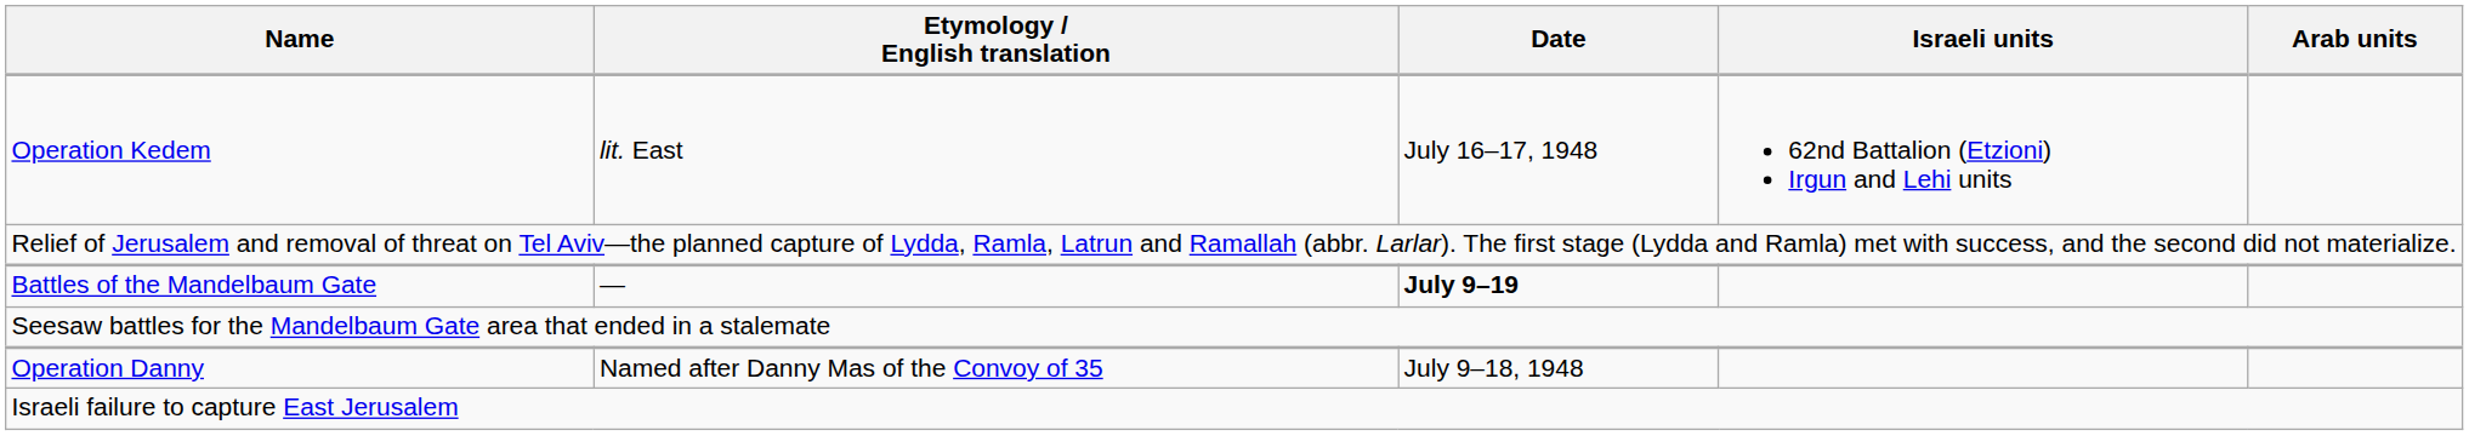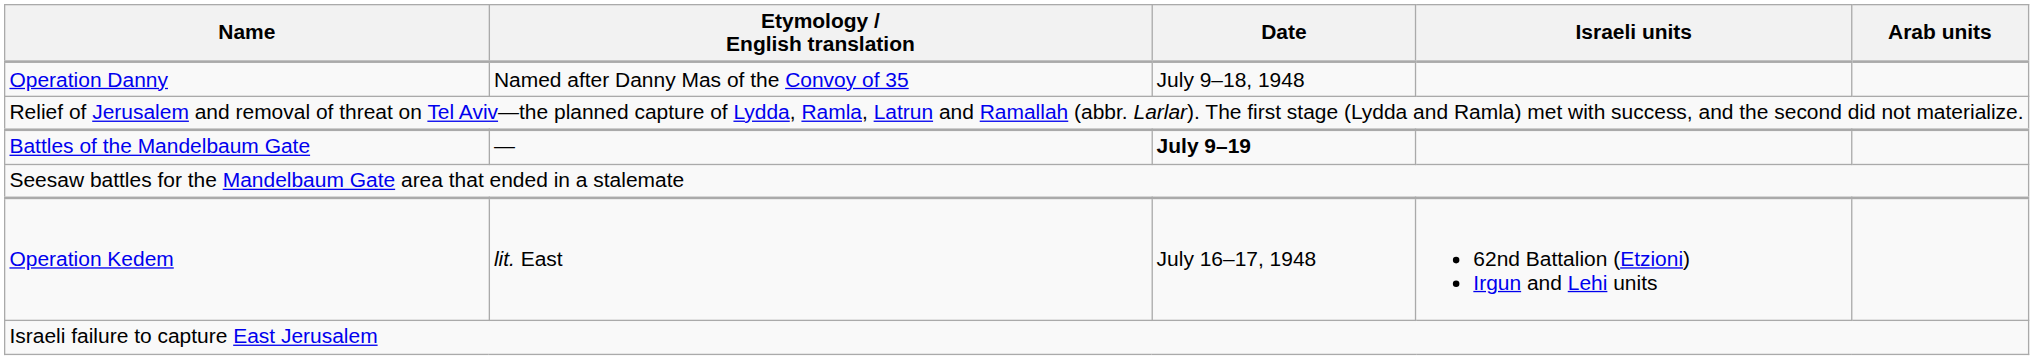rows swapped: Operation Danny <-> Operation Kedem
